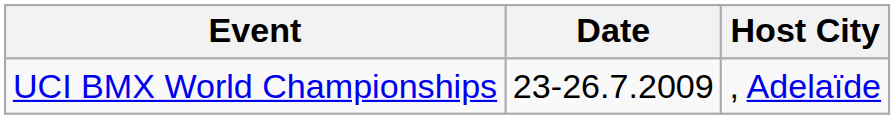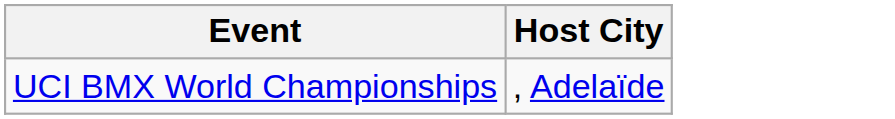- column: Date | 23-26.7.2009
